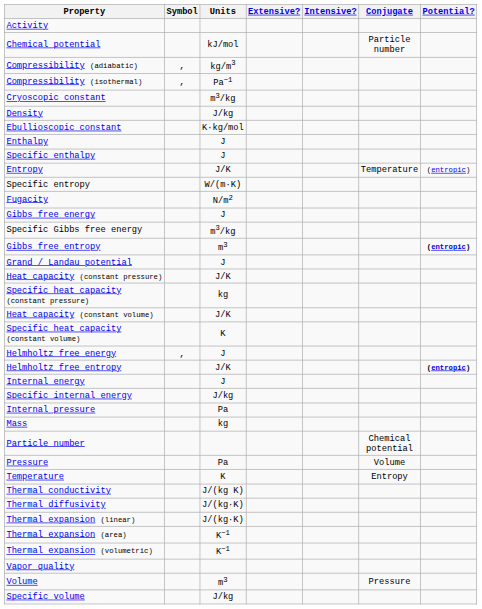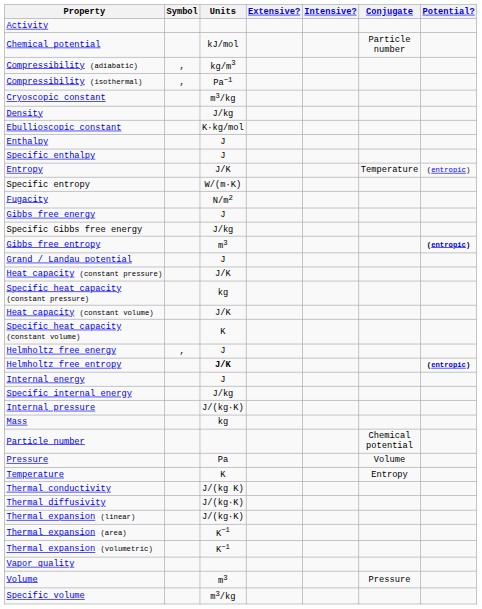Specific Gibbs free energy | Units: m3/kg -> J/kg
Helmholtz free entropy | Units: normal -> bold
Internal pressure | Units: Pa -> J/(kg·K)
Specific volume | Units: J/kg -> m3/kg
